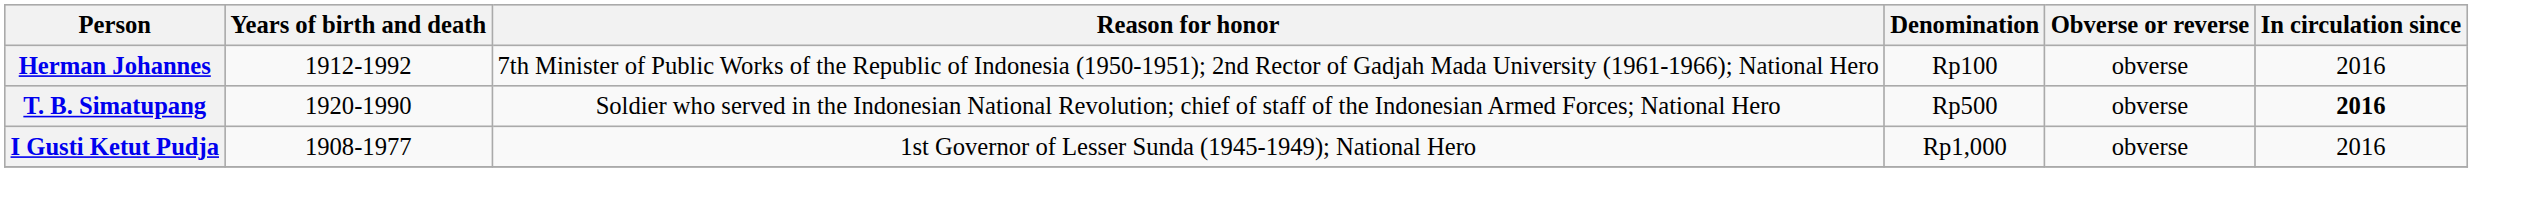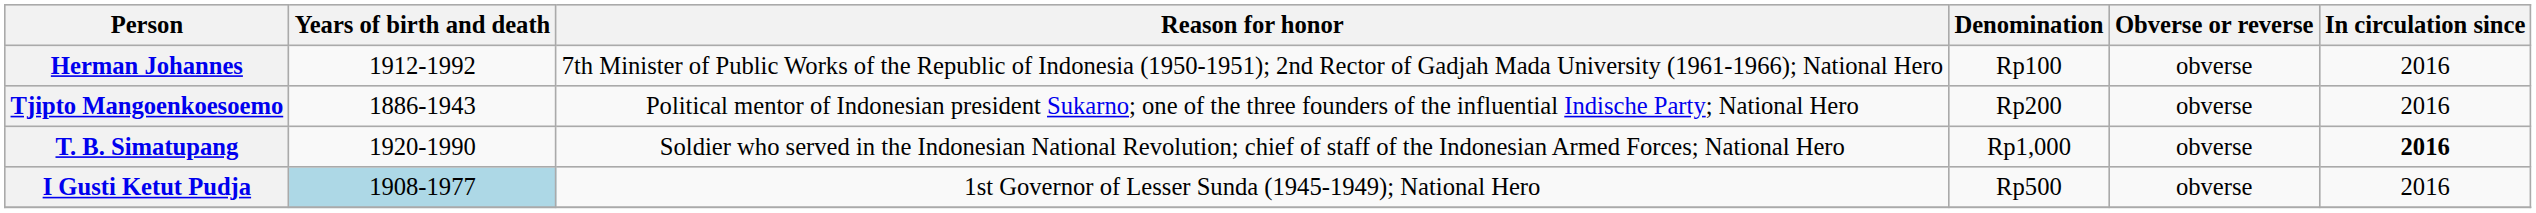+ row: Tjipto Mangoenkoesoemo | 1886-1943 | Political mentor of Indonesian president Sukarno; one of the three founders of the influential Indische Party; National Hero | Rp200 | obverse | 2016
T. B. Simatupang | Denomination: Rp500 -> Rp1,000
I Gusti Ketut Pudja | Years of birth and death: no background -> lightblue background
I Gusti Ketut Pudja | Denomination: Rp1,000 -> Rp500
